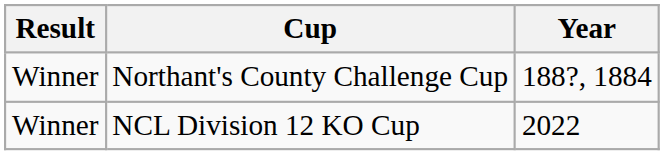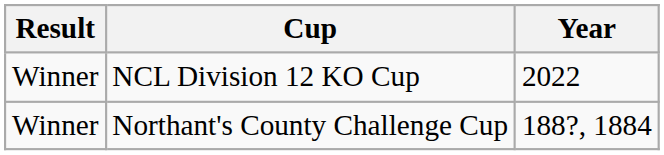rows swapped: NCL Division 12 KO Cup <-> Northant's County Challenge Cup
